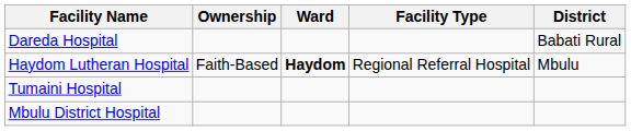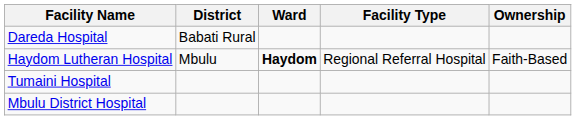columns swapped: District <-> Ownership
